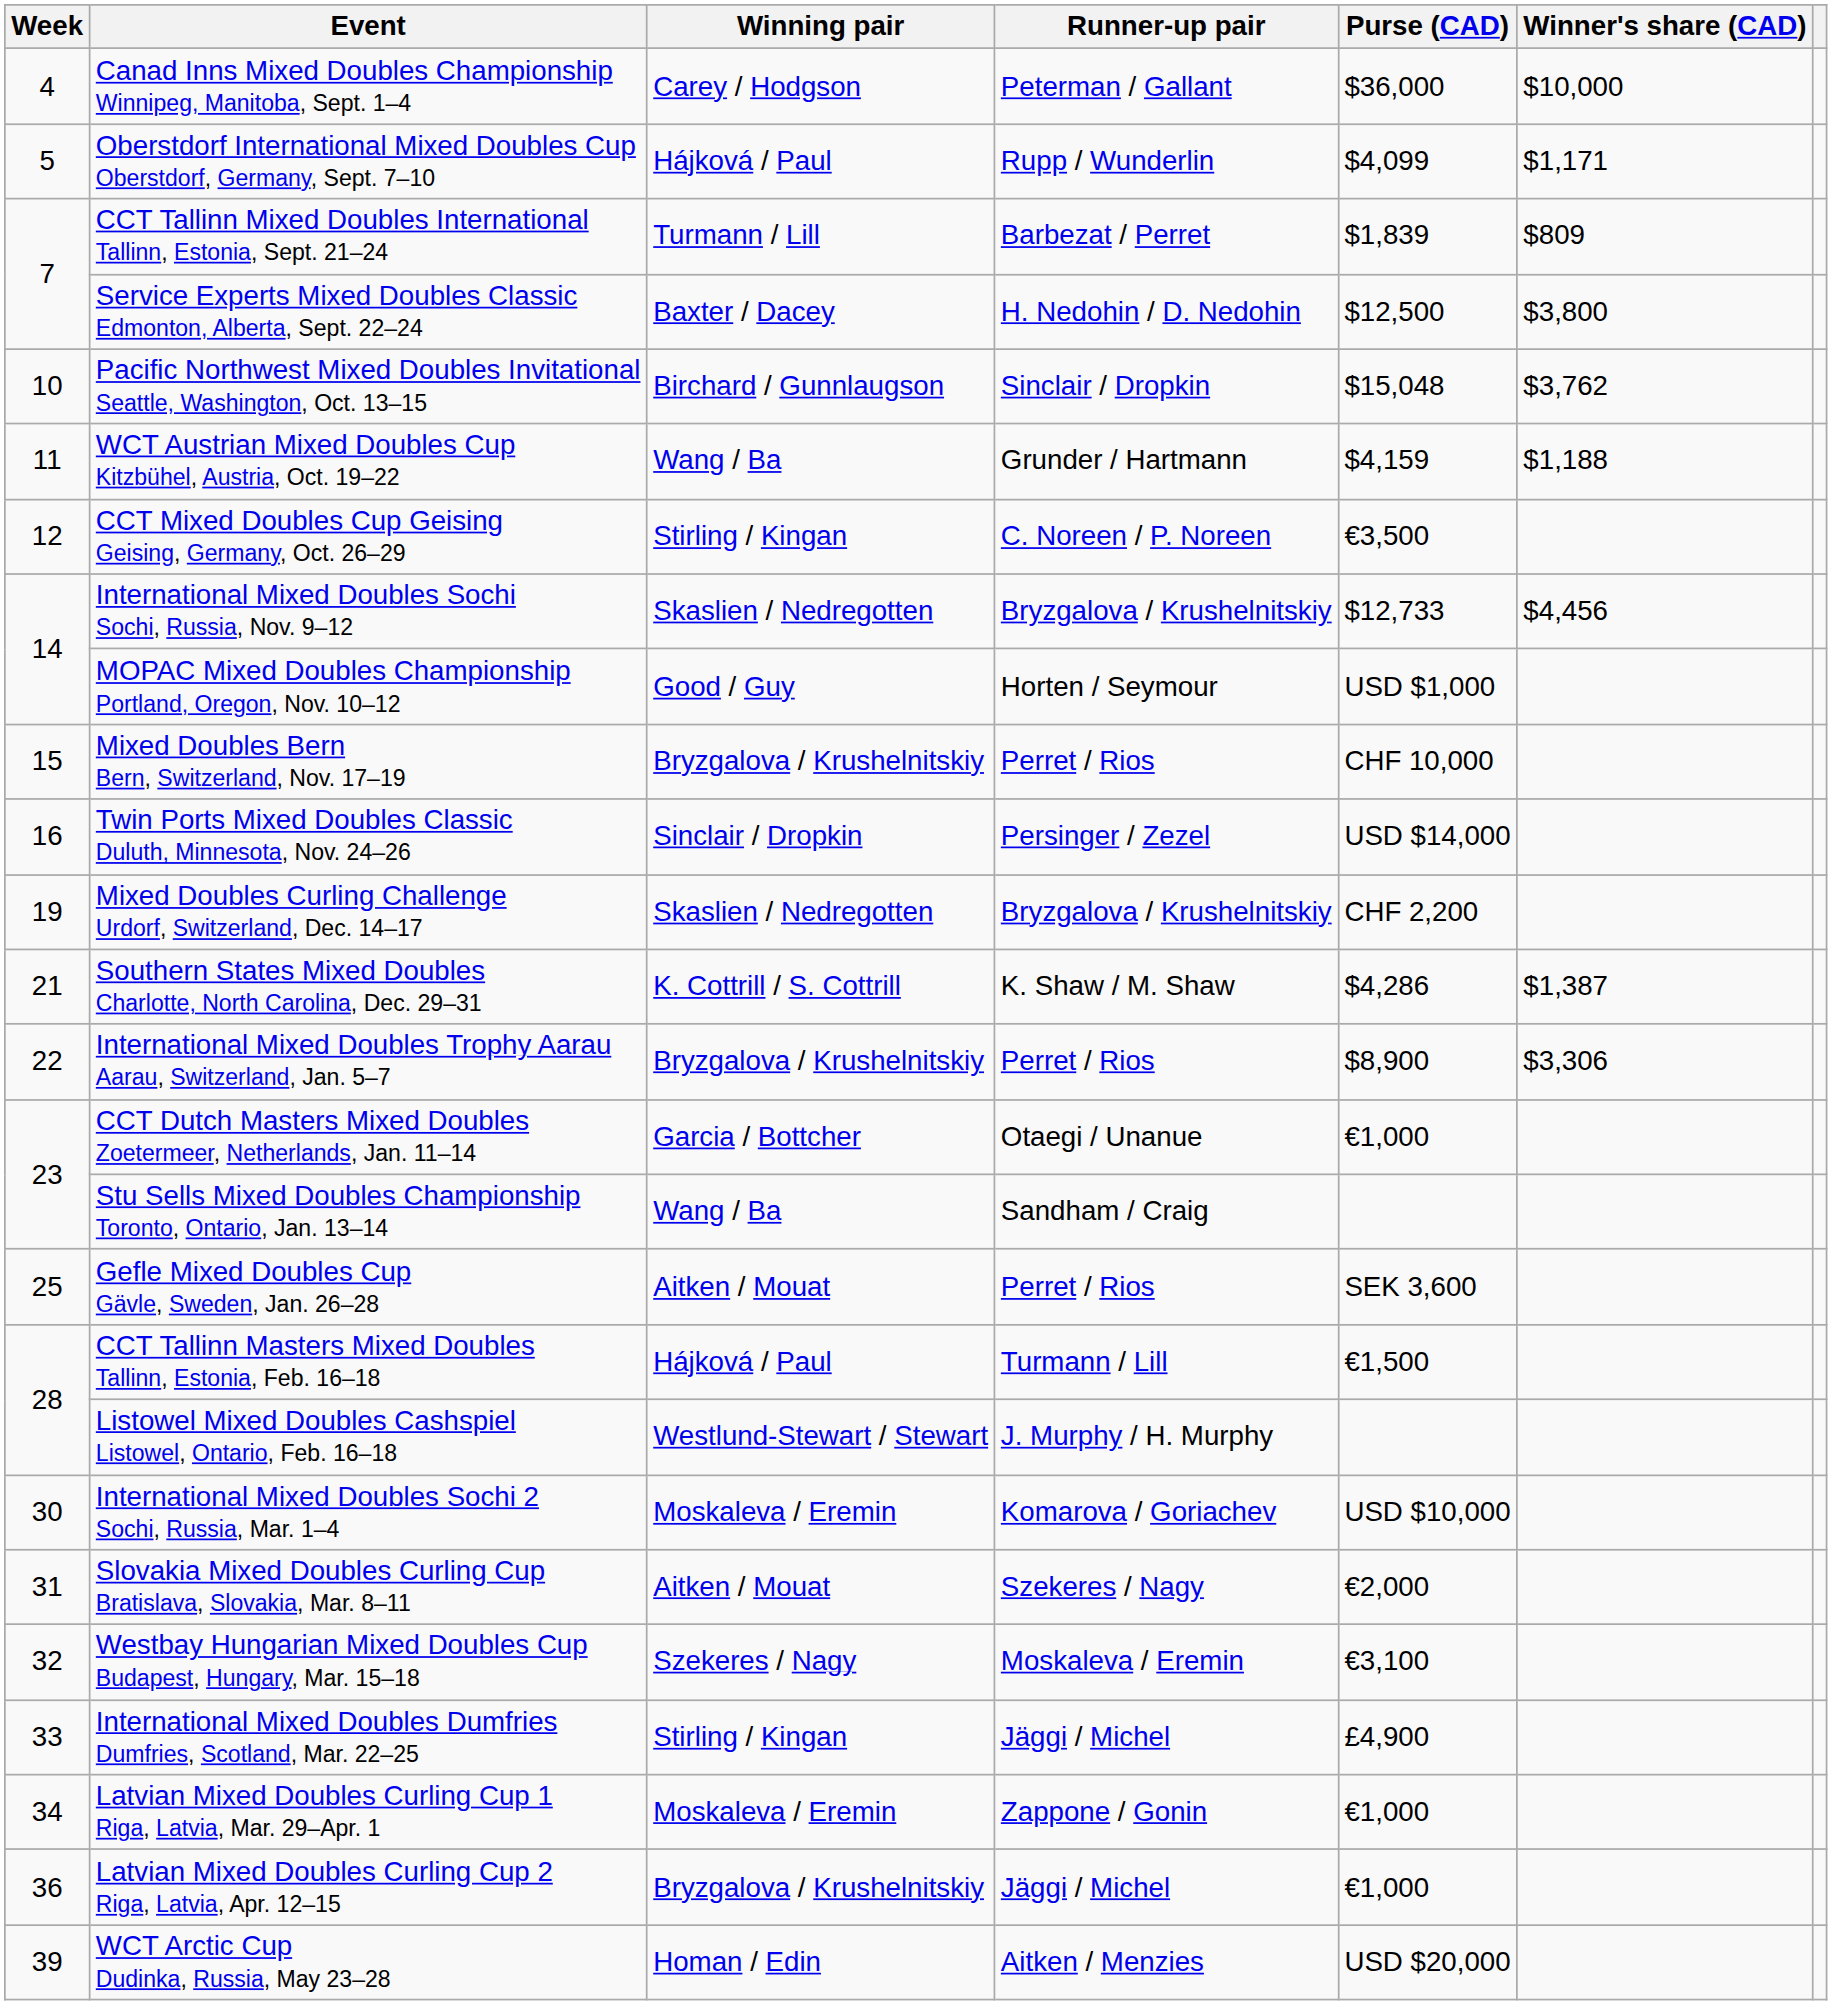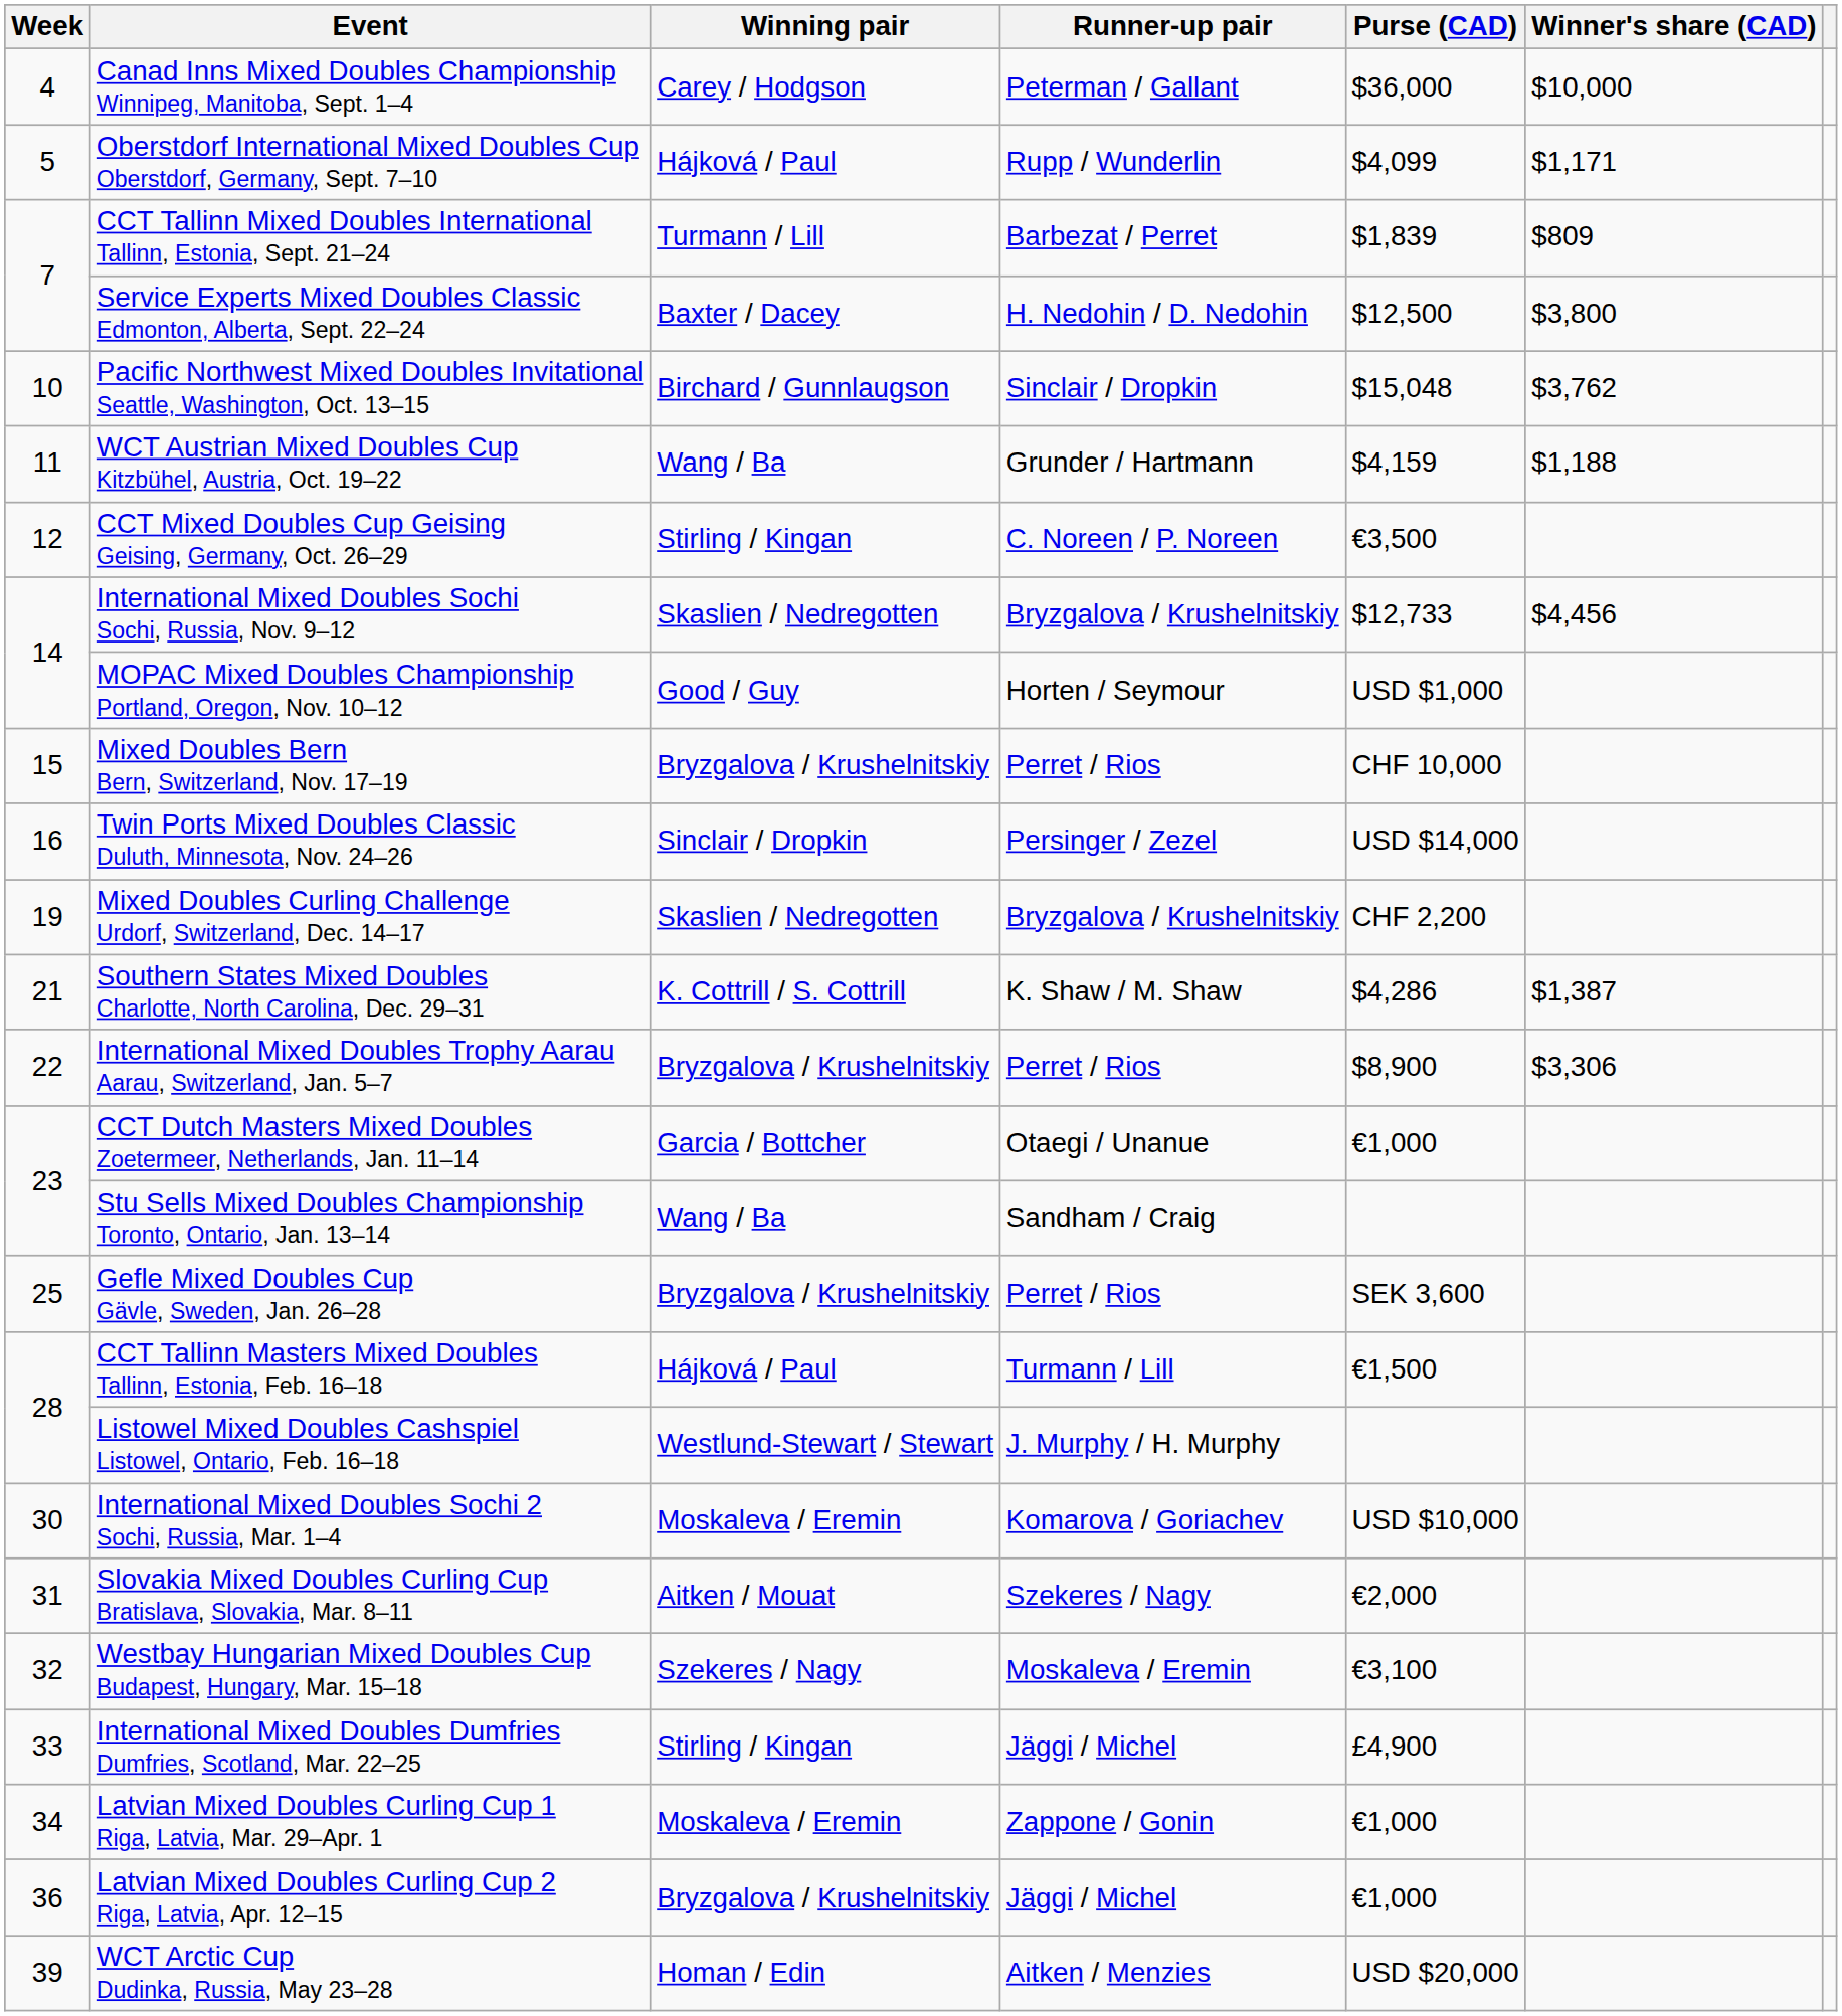Gefle Mixed Doubles Cup Gävle, Sweden, Jan. 26–28 | Winning pair: Aitken / Mouat -> Bryzgalova / Krushelnitskiy
